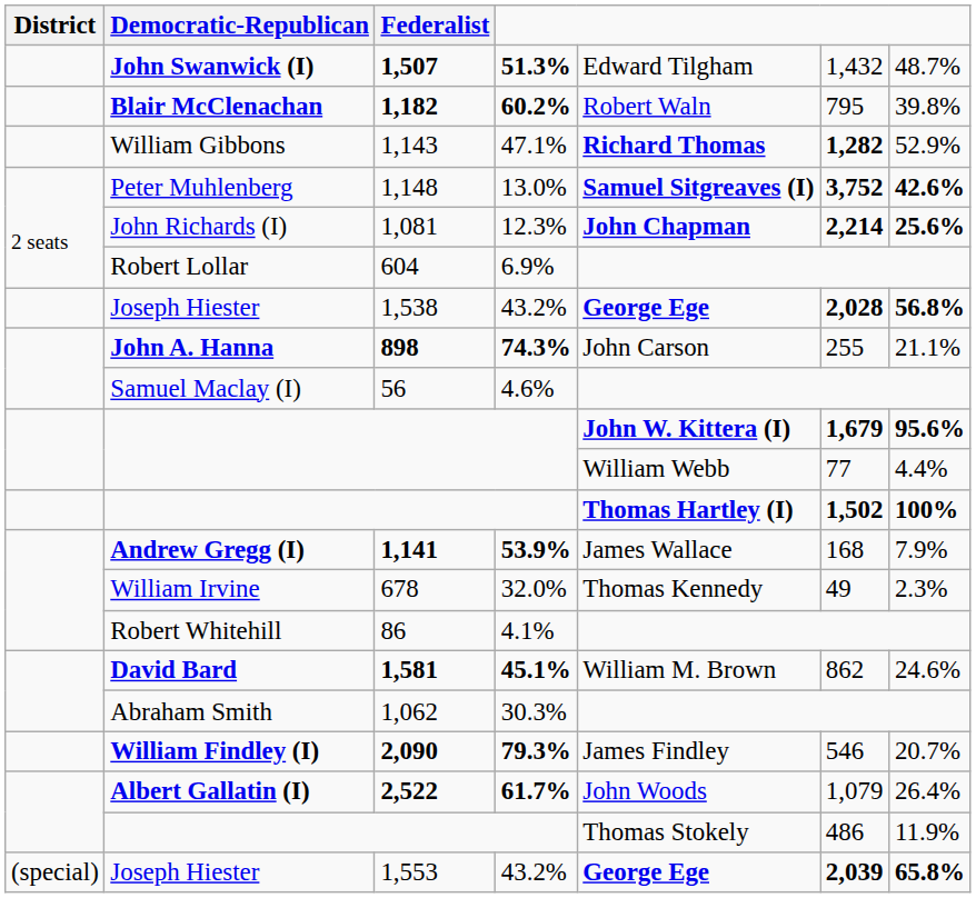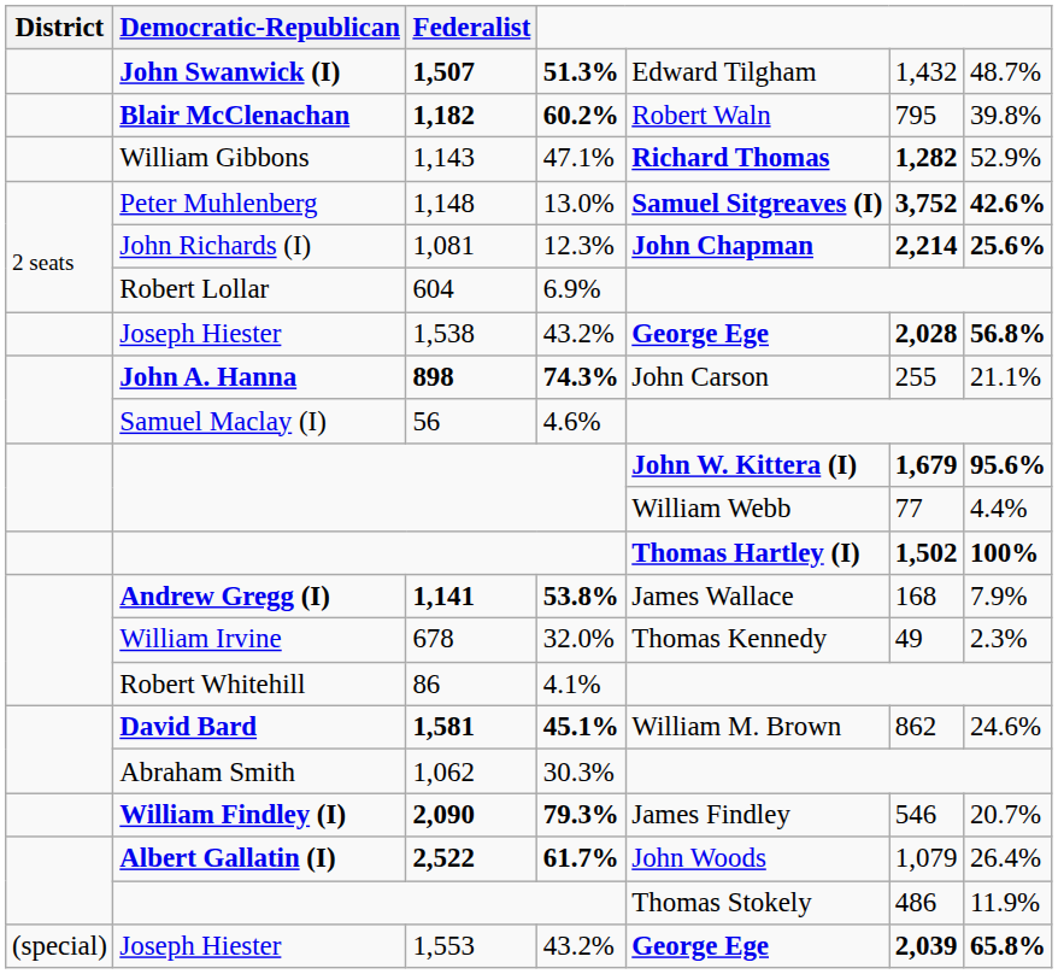1,141 | column 4: 53.9% -> 53.8%
